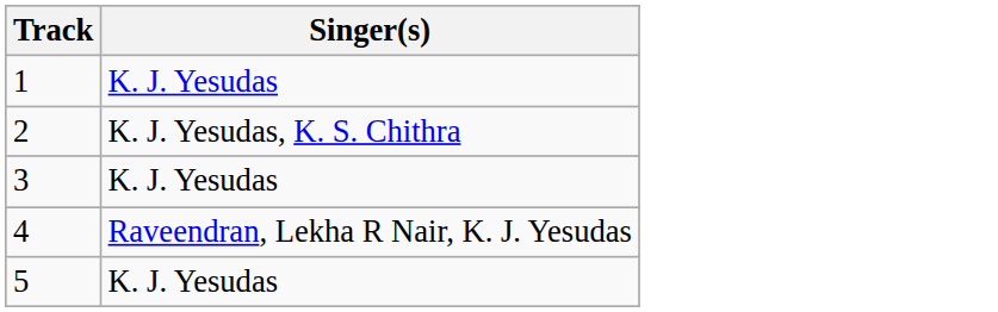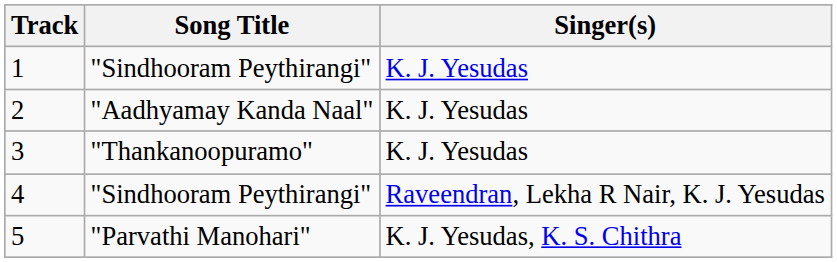+ column: Song Title | "Sindhooram Peythirangi" | "Aadhyamay Kanda Naal" | "Thankanoopuramo" | "Sindhooram Peythirangi" | "Parvathi Manohari"
2 | Singer(s): K. J. Yesudas, K. S. Chithra -> K. J. Yesudas
5 | Singer(s): K. J. Yesudas -> K. J. Yesudas, K. S. Chithra
